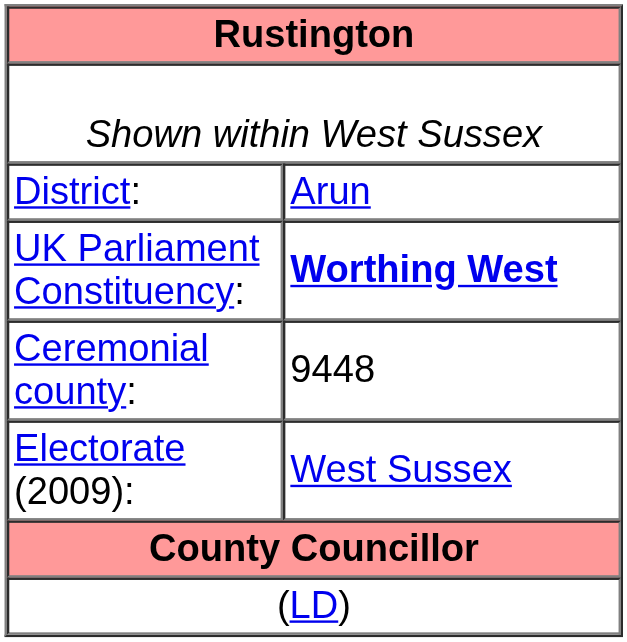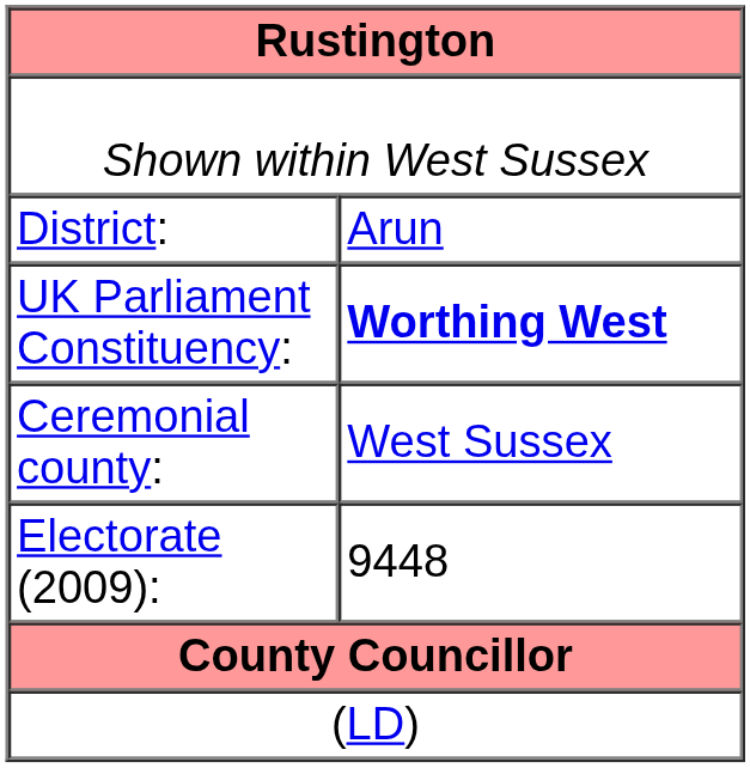Ceremonial county: | column 2: 9448 -> West Sussex
Electorate (2009): | column 2: West Sussex -> 9448
